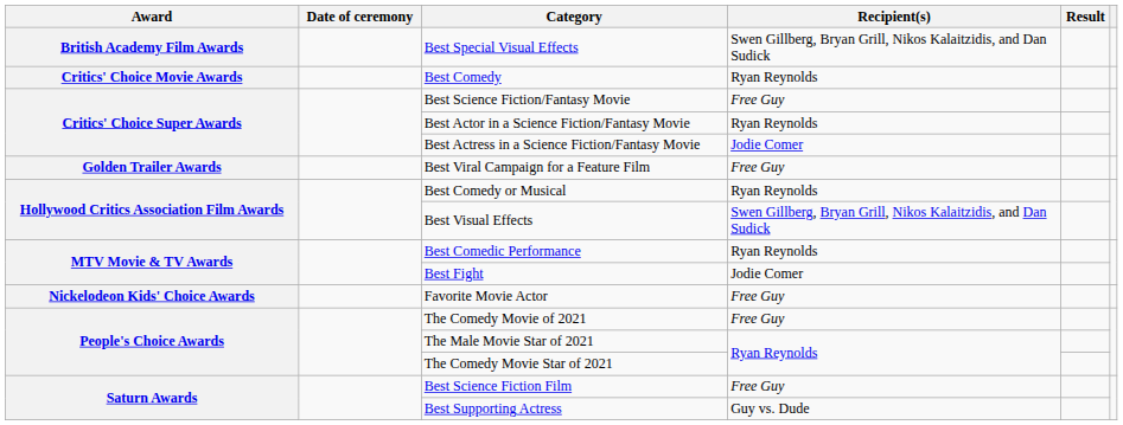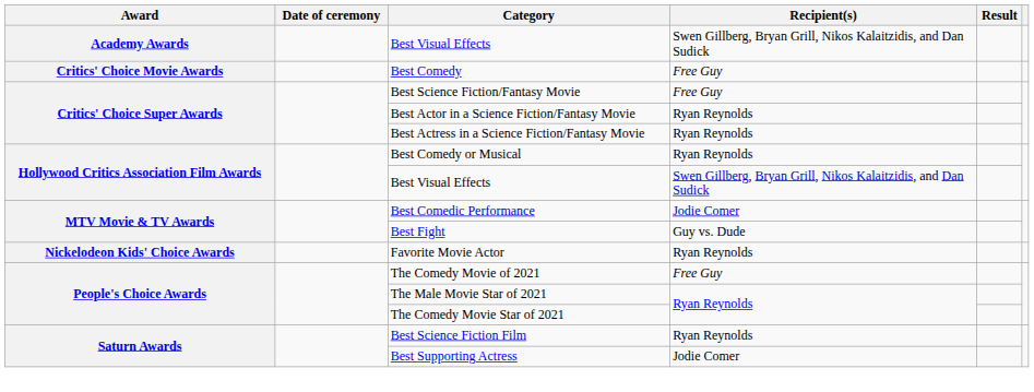+ row: Academy Awards | Best Visual Effects | Swen Gillberg, Bryan Grill, Nikos Kalaitzidis, and Dan Sudick
- row: British Academy Film Awards | Best Special Visual Effects | Swen Gillberg, Bryan Grill, Nikos Kalaitzidis, and Dan Sudick
Best Comedy | Recipient(s): Ryan Reynolds -> Free Guy
Best Actress in a Science Fiction/Fantasy Movie | Recipient(s): Jodie Comer -> Ryan Reynolds
- row: Golden Trailer Awards | Best Viral Campaign for a Feature Film | Free Guy
Best Comedic Performance | Recipient(s): Ryan Reynolds -> Jodie Comer
Best Fight | Recipient(s): Jodie Comer -> Guy vs. Dude
Favorite Movie Actor | Recipient(s): Free Guy -> Ryan Reynolds
Best Science Fiction Film | Recipient(s): Free Guy -> Ryan Reynolds
Best Supporting Actress | Recipient(s): Guy vs. Dude -> Jodie Comer
